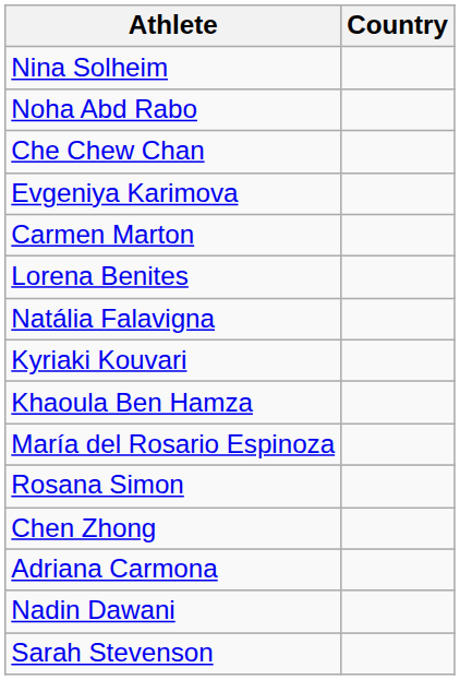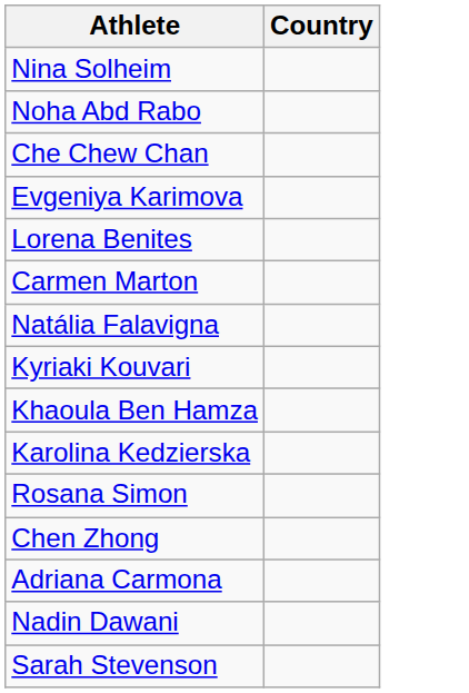rows swapped: Lorena Benites <-> Carmen Marton
- row: María del Rosario Espinoza
+ row: Karolina Kedzierska
